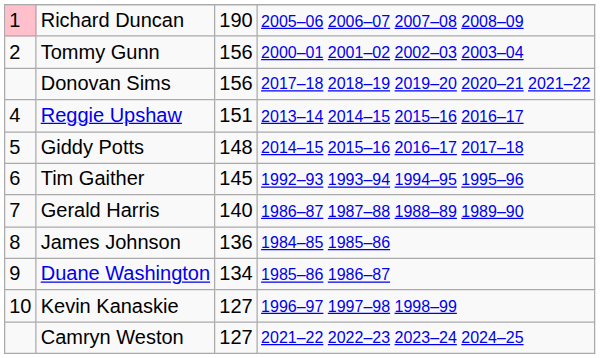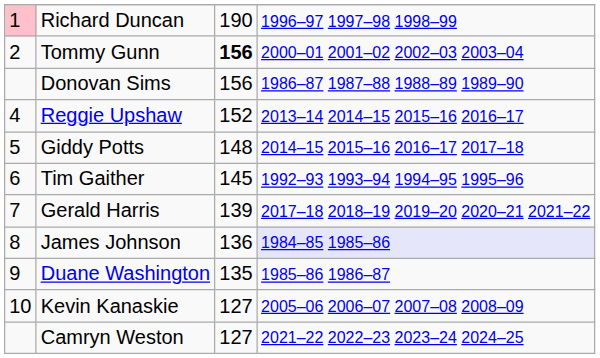Richard Duncan | column 4: 2005–06 2006–07 2007–08 2008–09 -> 1996–97 1997–98 1998–99
Tommy Gunn | column 3: normal -> bold
Donovan Sims | column 4: 2017–18 2018–19 2019–20 2020–21 2021–22 -> 1986–87 1987–88 1988–89 1989–90
Reggie Upshaw | column 3: 151 -> 152
Gerald Harris | column 3: 140 -> 139
Gerald Harris | column 4: 1986–87 1987–88 1988–89 1989–90 -> 2017–18 2018–19 2019–20 2020–21 2021–22
James Johnson | column 4: no background -> lavender background
Duane Washington | column 3: 134 -> 135
Kevin Kanaskie | column 4: 1996–97 1997–98 1998–99 -> 2005–06 2006–07 2007–08 2008–09
